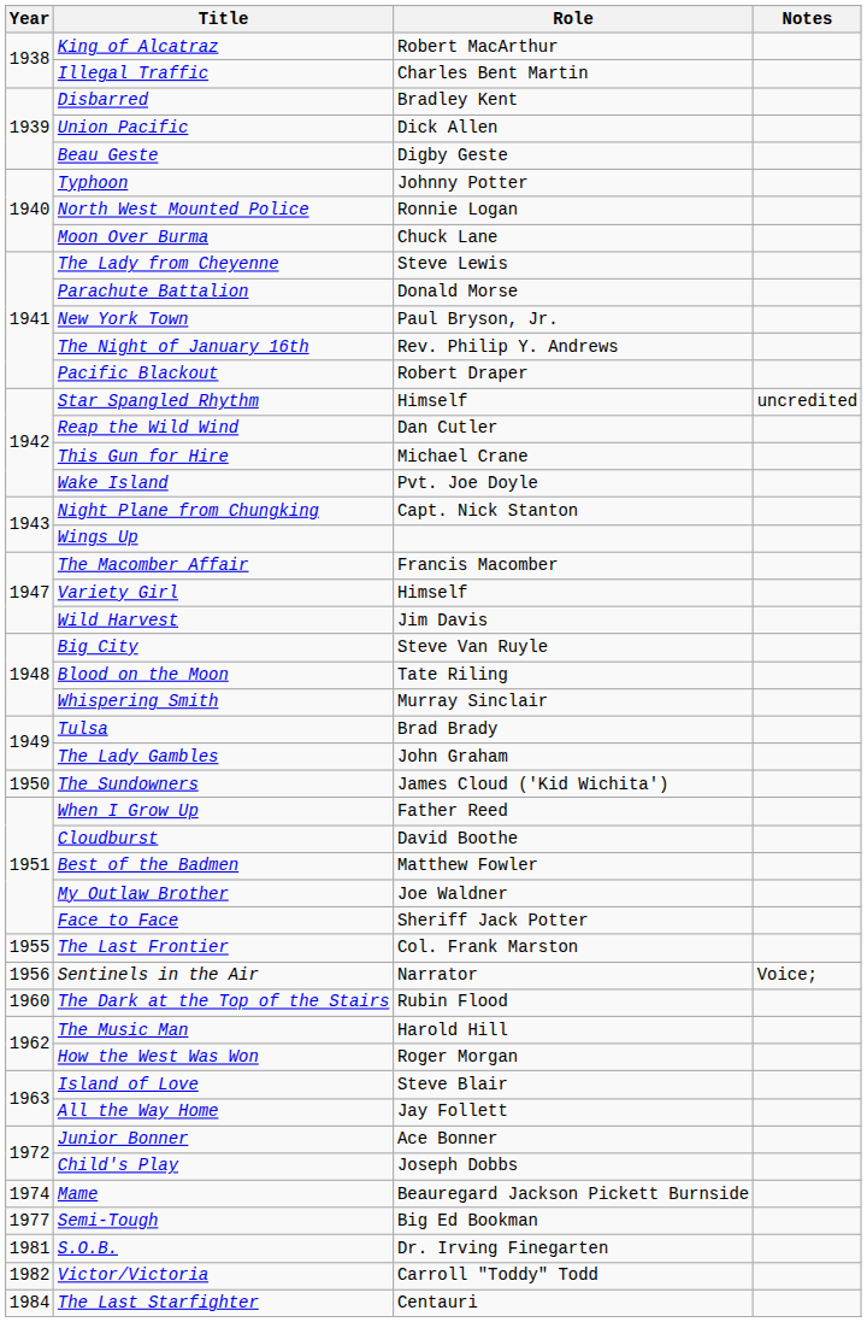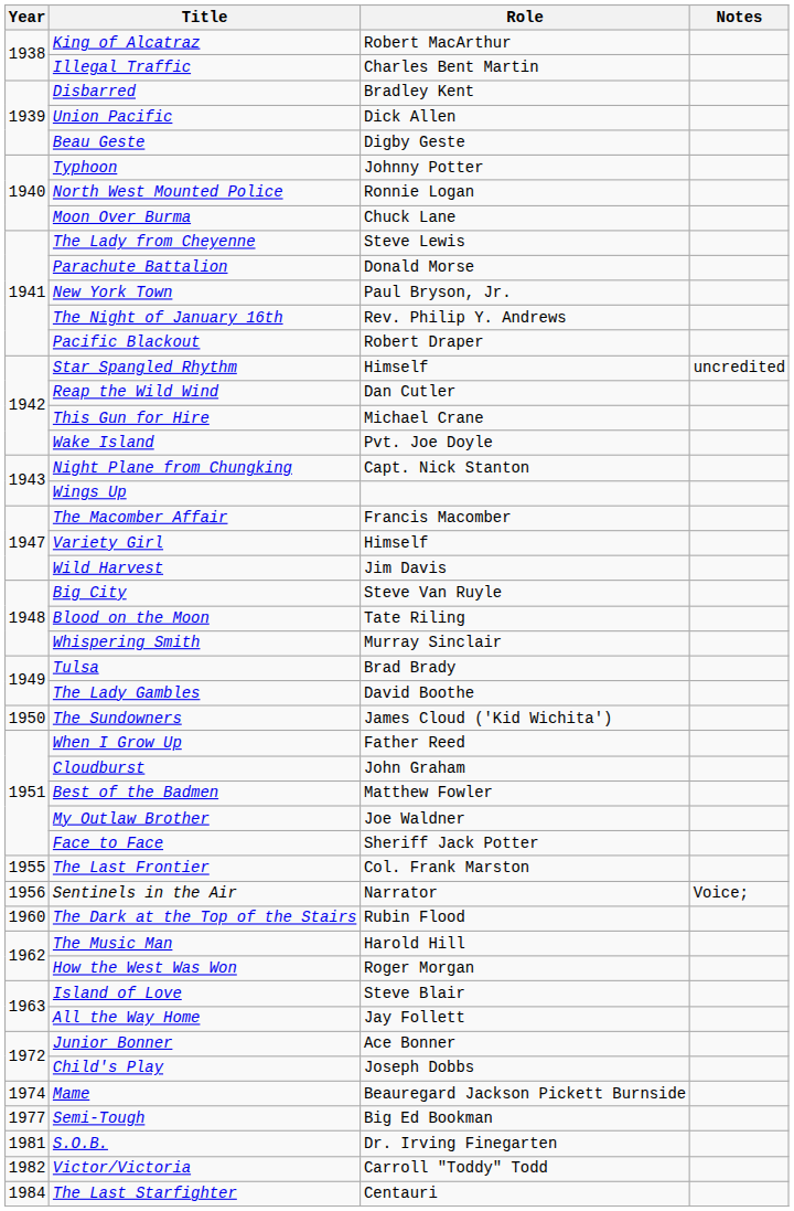The Lady Gambles | Role: John Graham -> David Boothe
Cloudburst | Role: David Boothe -> John Graham
